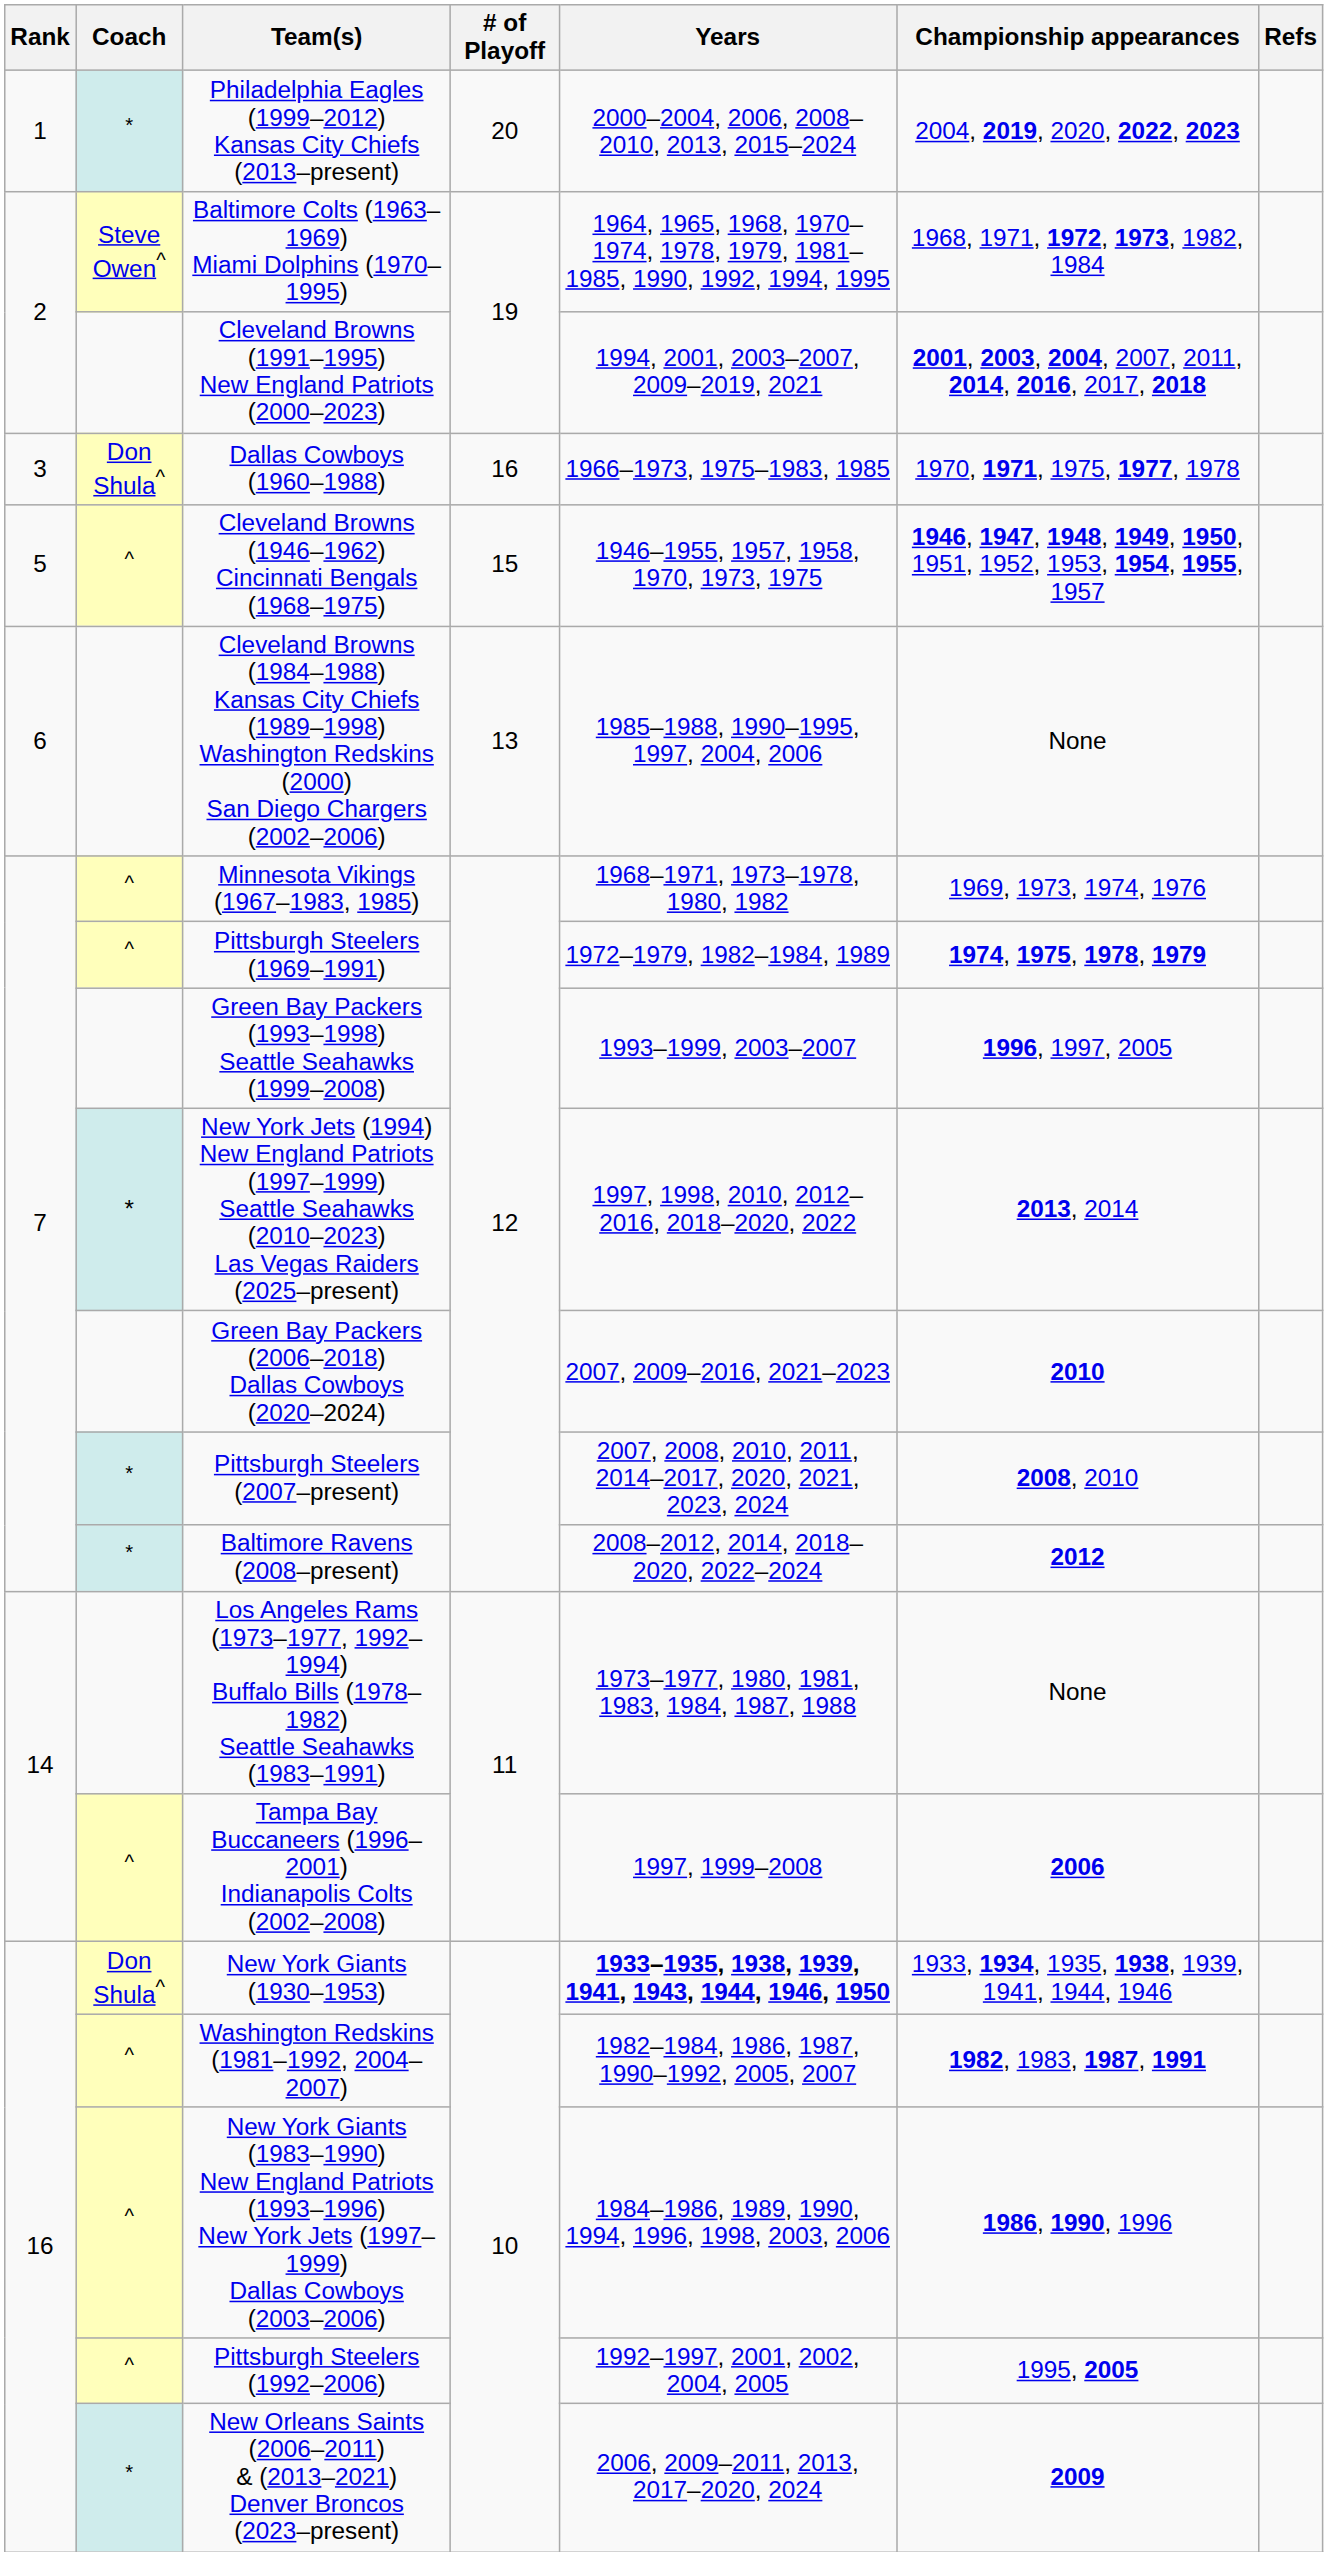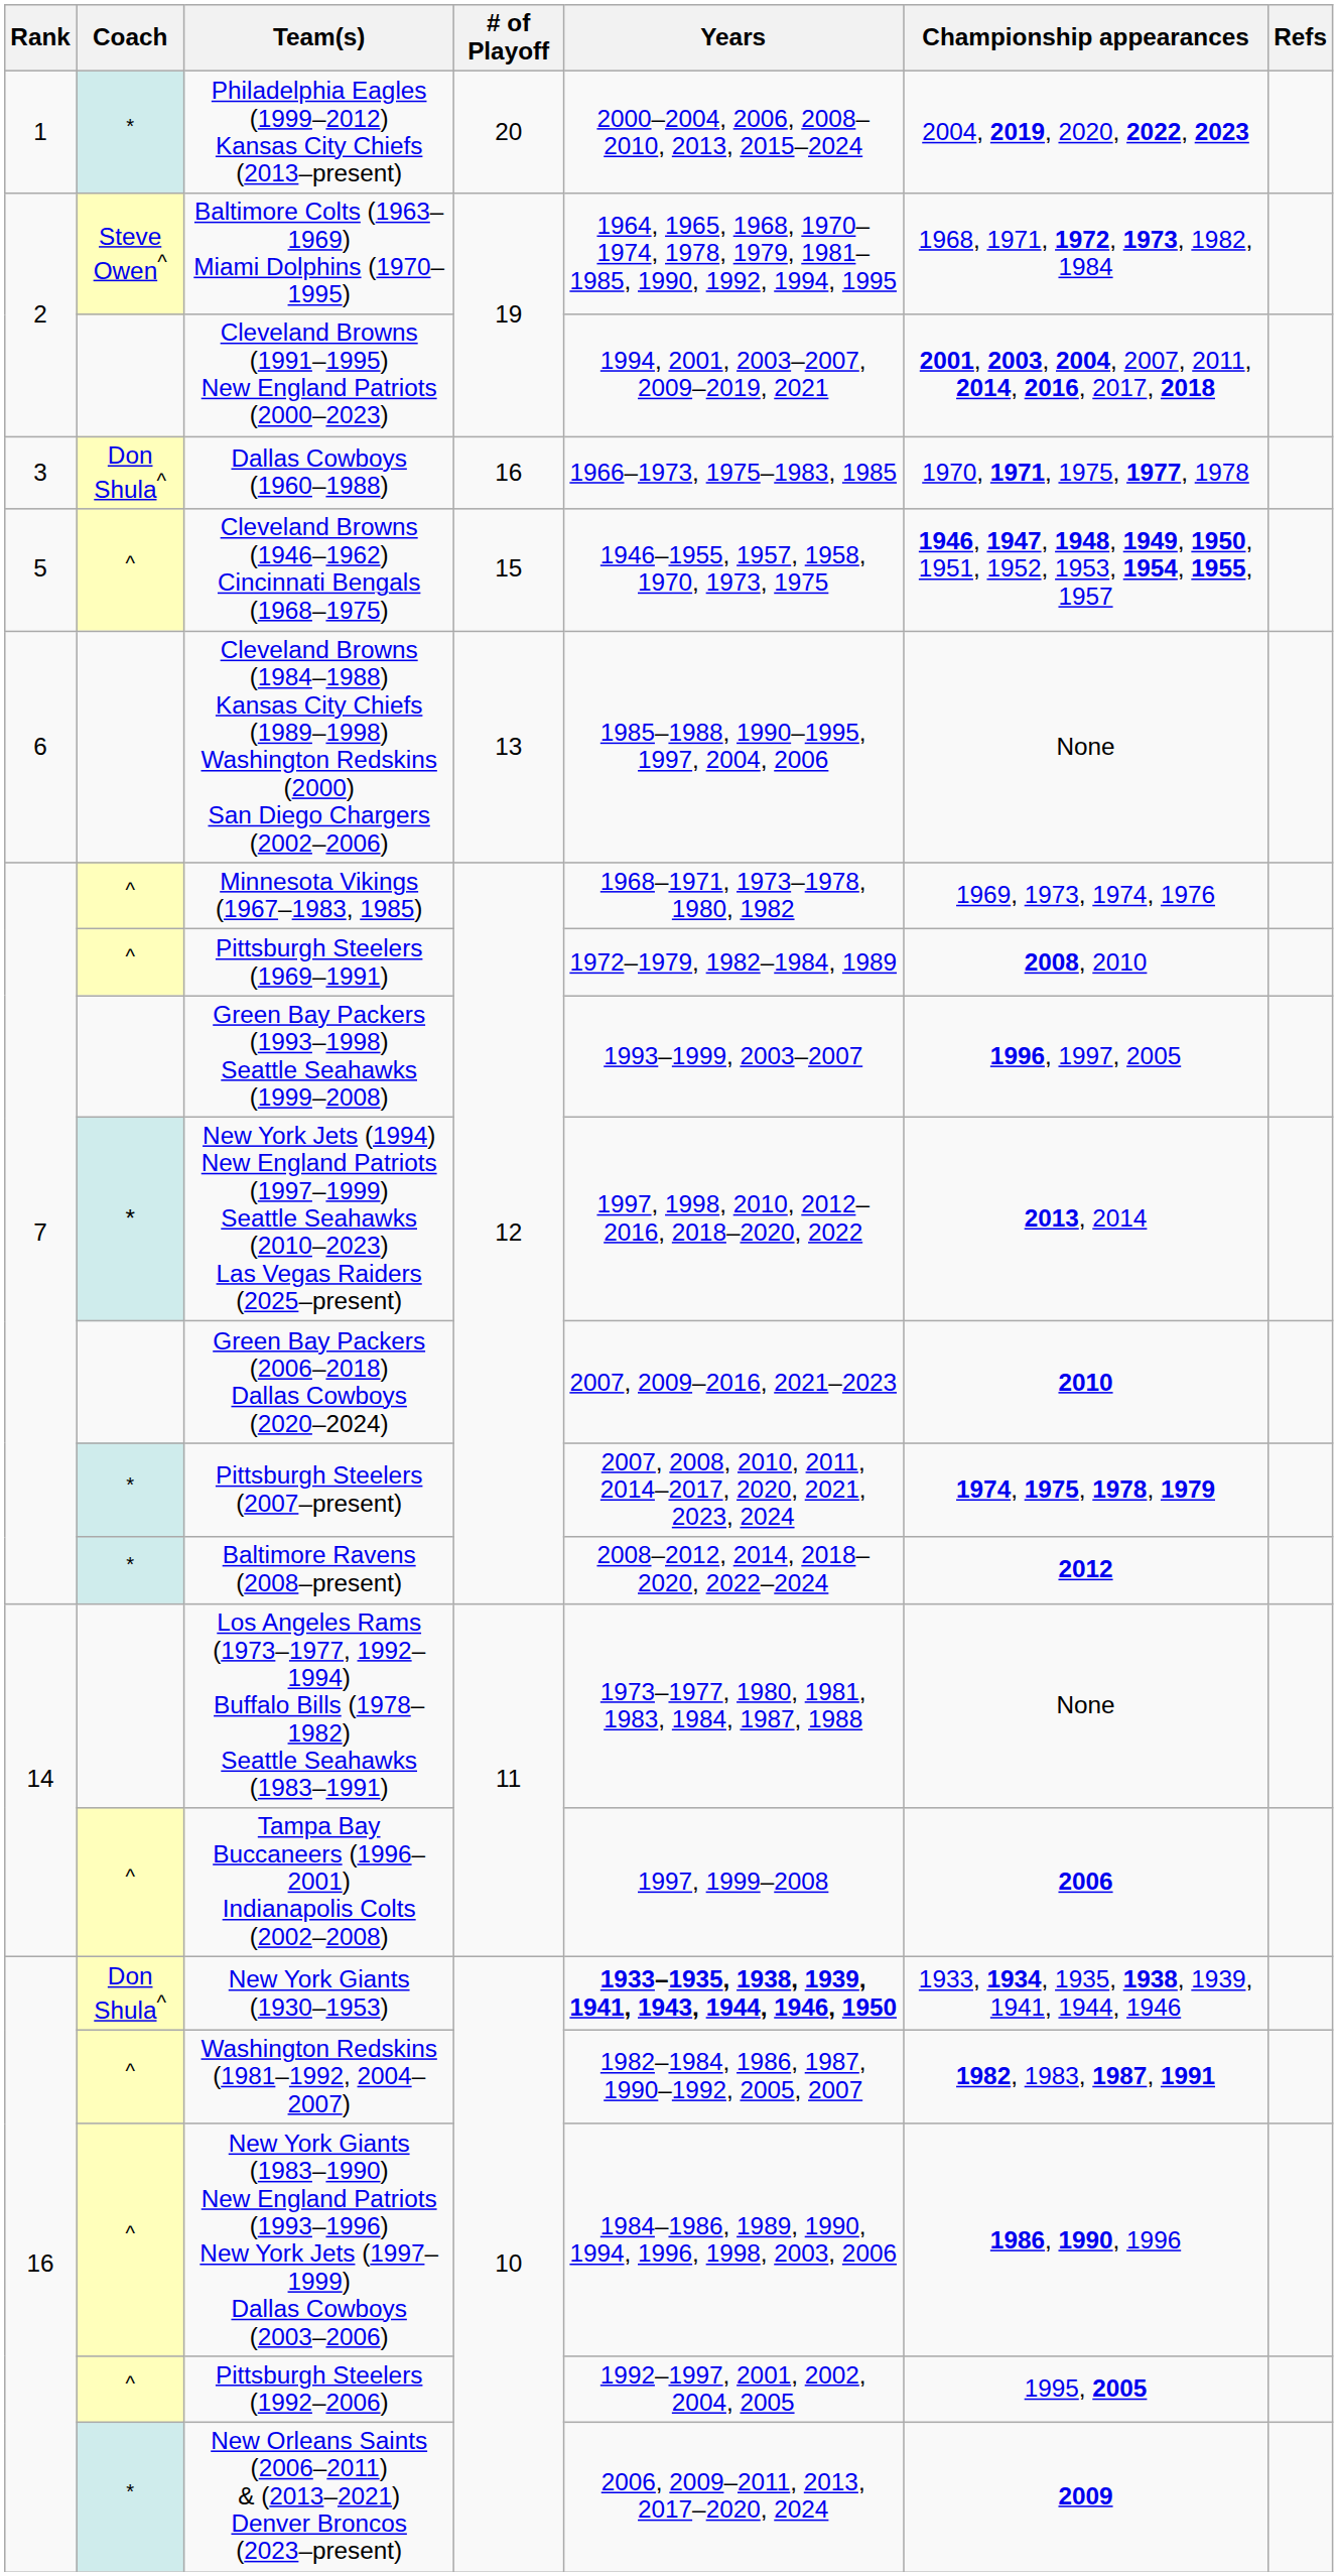Pittsburgh Steelers (1969–1991) | Championship appearances: 1974, 1975, 1978, 1979 -> 2008, 2010
Pittsburgh Steelers (2007–present) | Championship appearances: 2008, 2010 -> 1974, 1975, 1978, 1979
